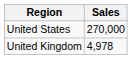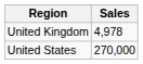rows swapped: United Kingdom <-> United States
